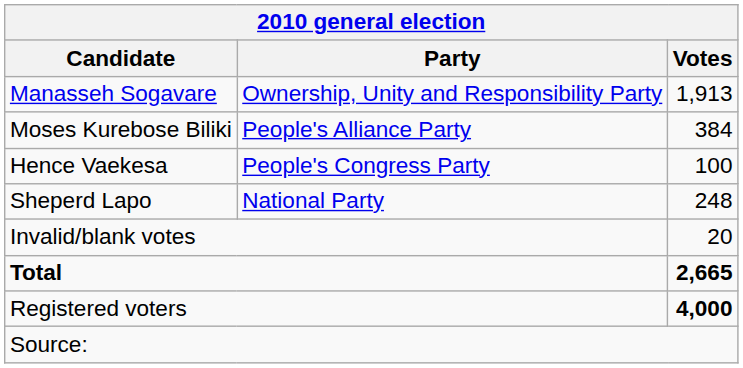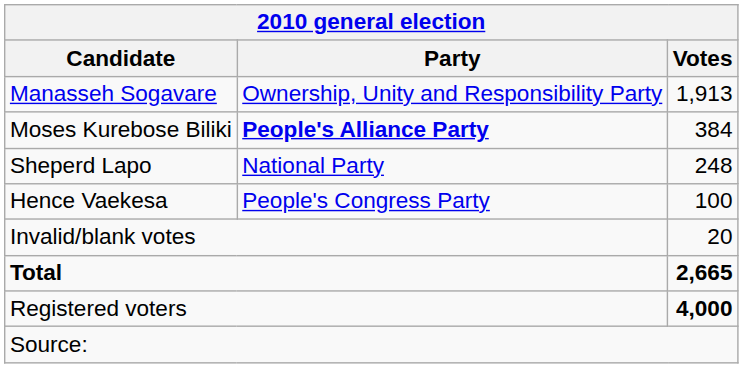Moses Kurebose Biliki | Party: normal -> bold
rows swapped: Hence Vaekesa <-> Sheperd Lapo
